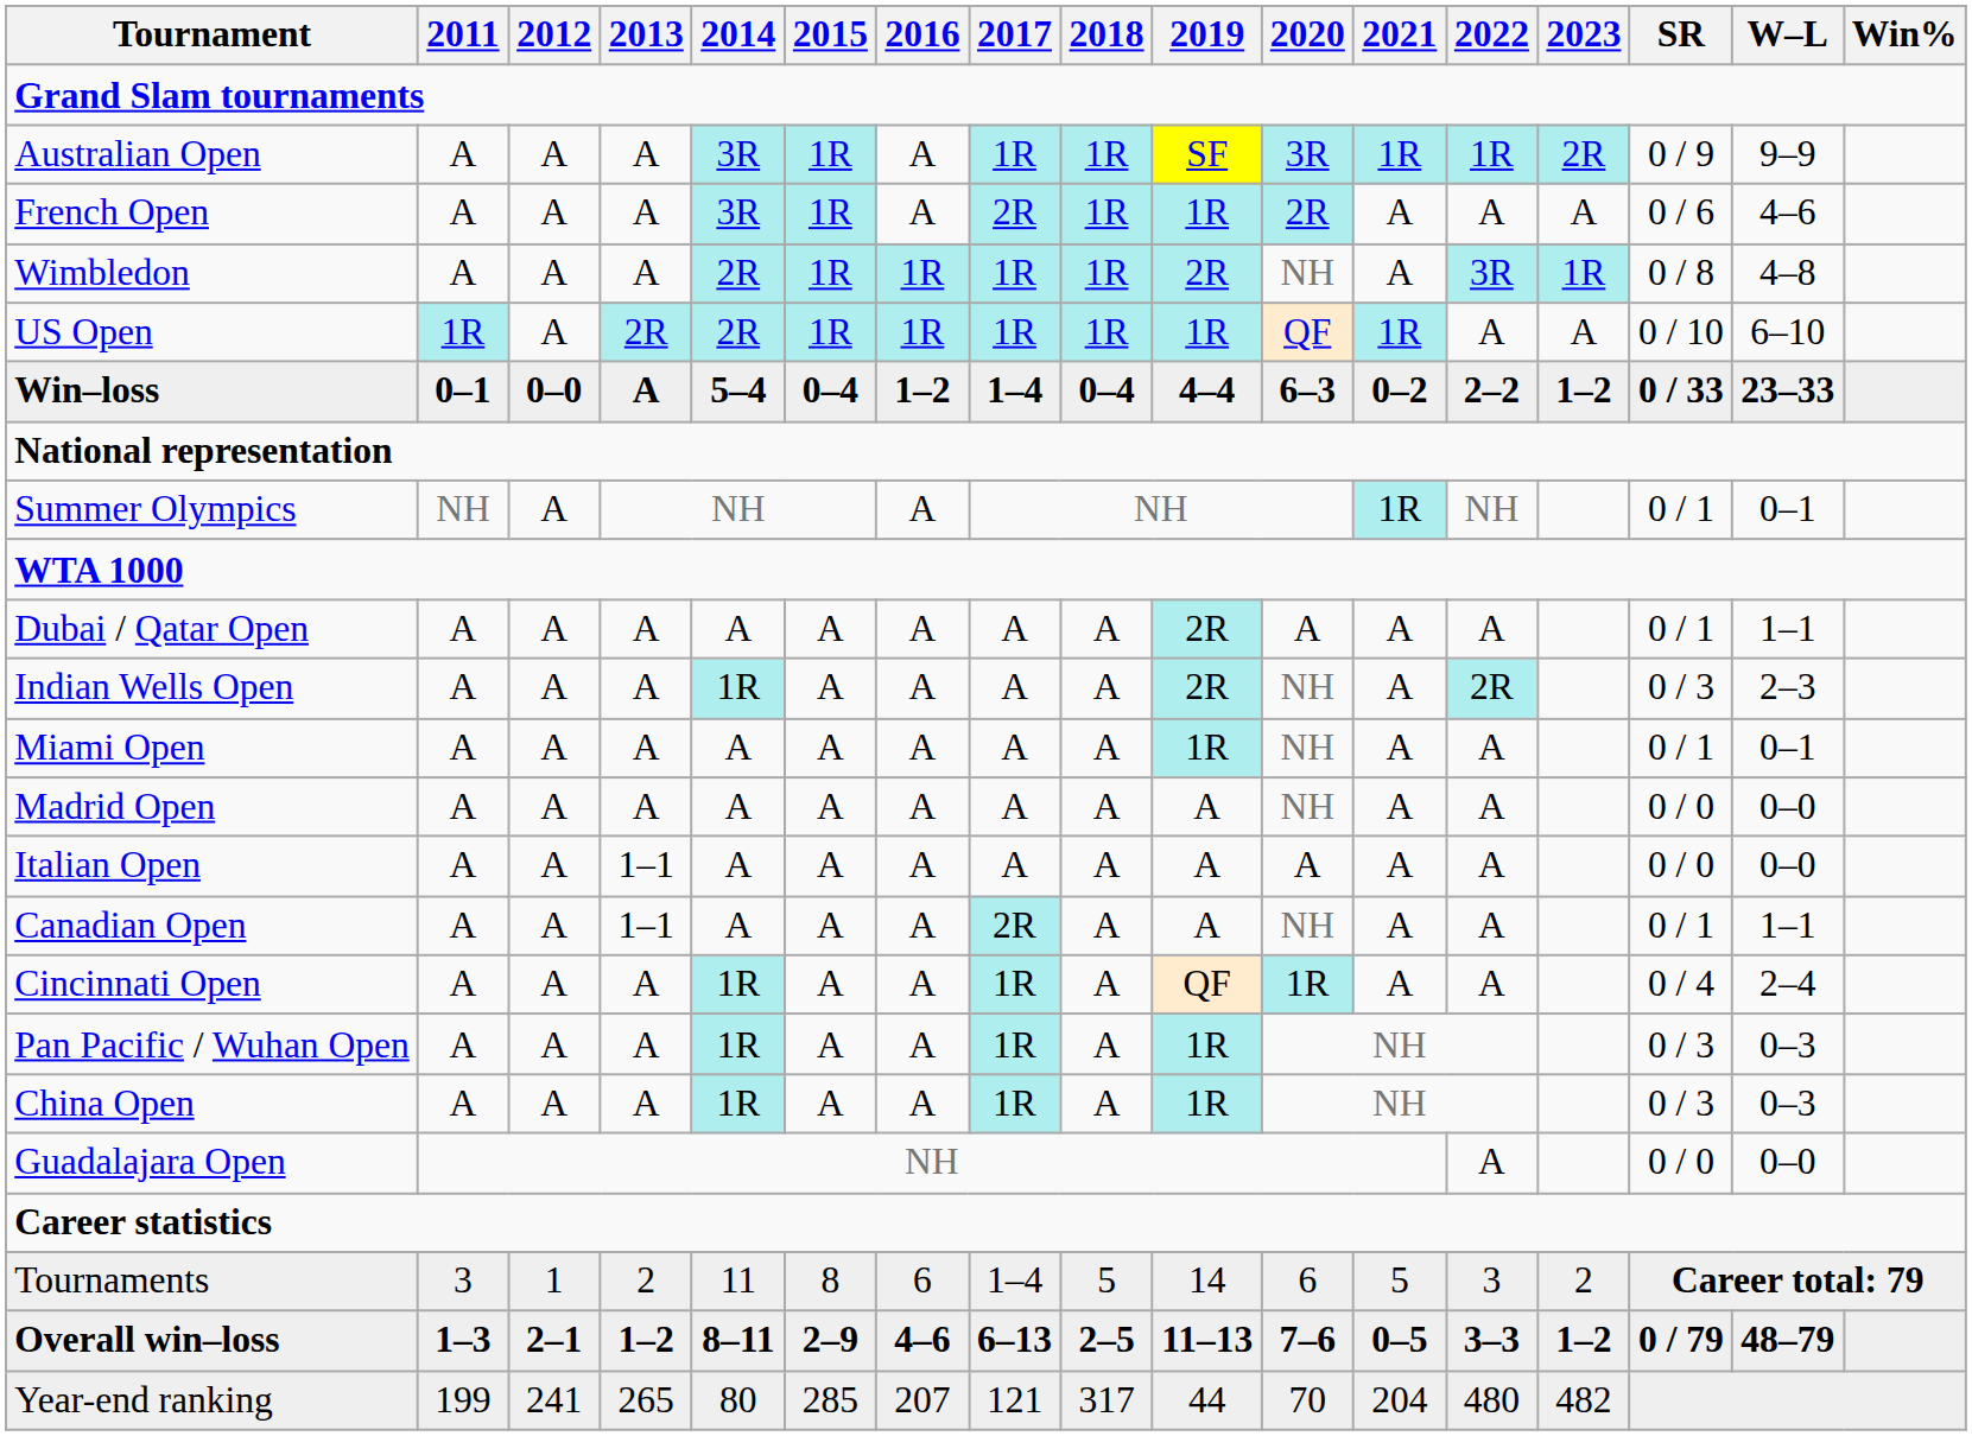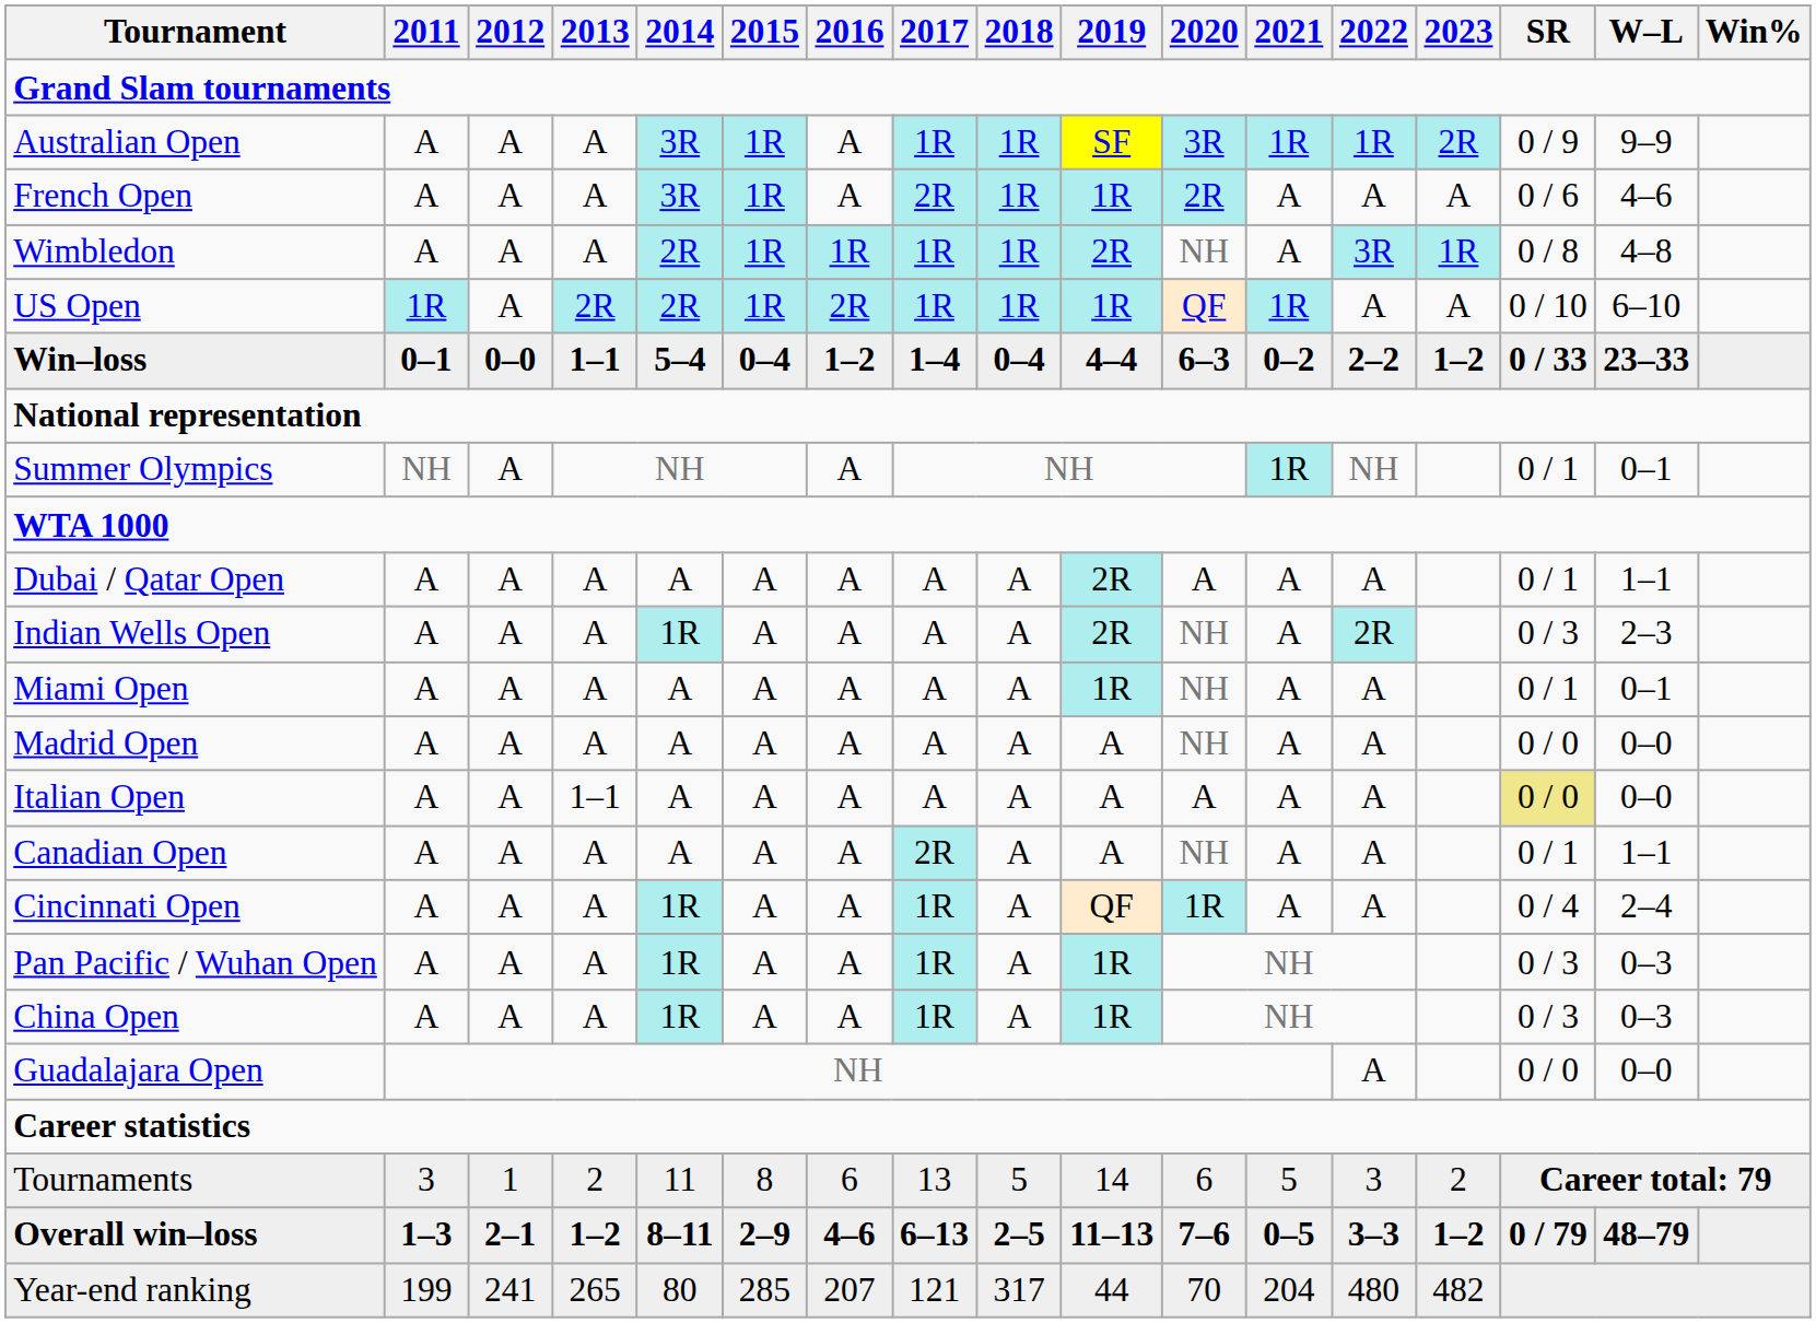US Open | 2016: 1R -> 2R
Win–loss | 2013: A -> 1–1
Italian Open | SR: no background -> khaki background
Canadian Open | 2013: 1–1 -> A
Tournaments | 2017: 1–4 -> 13
